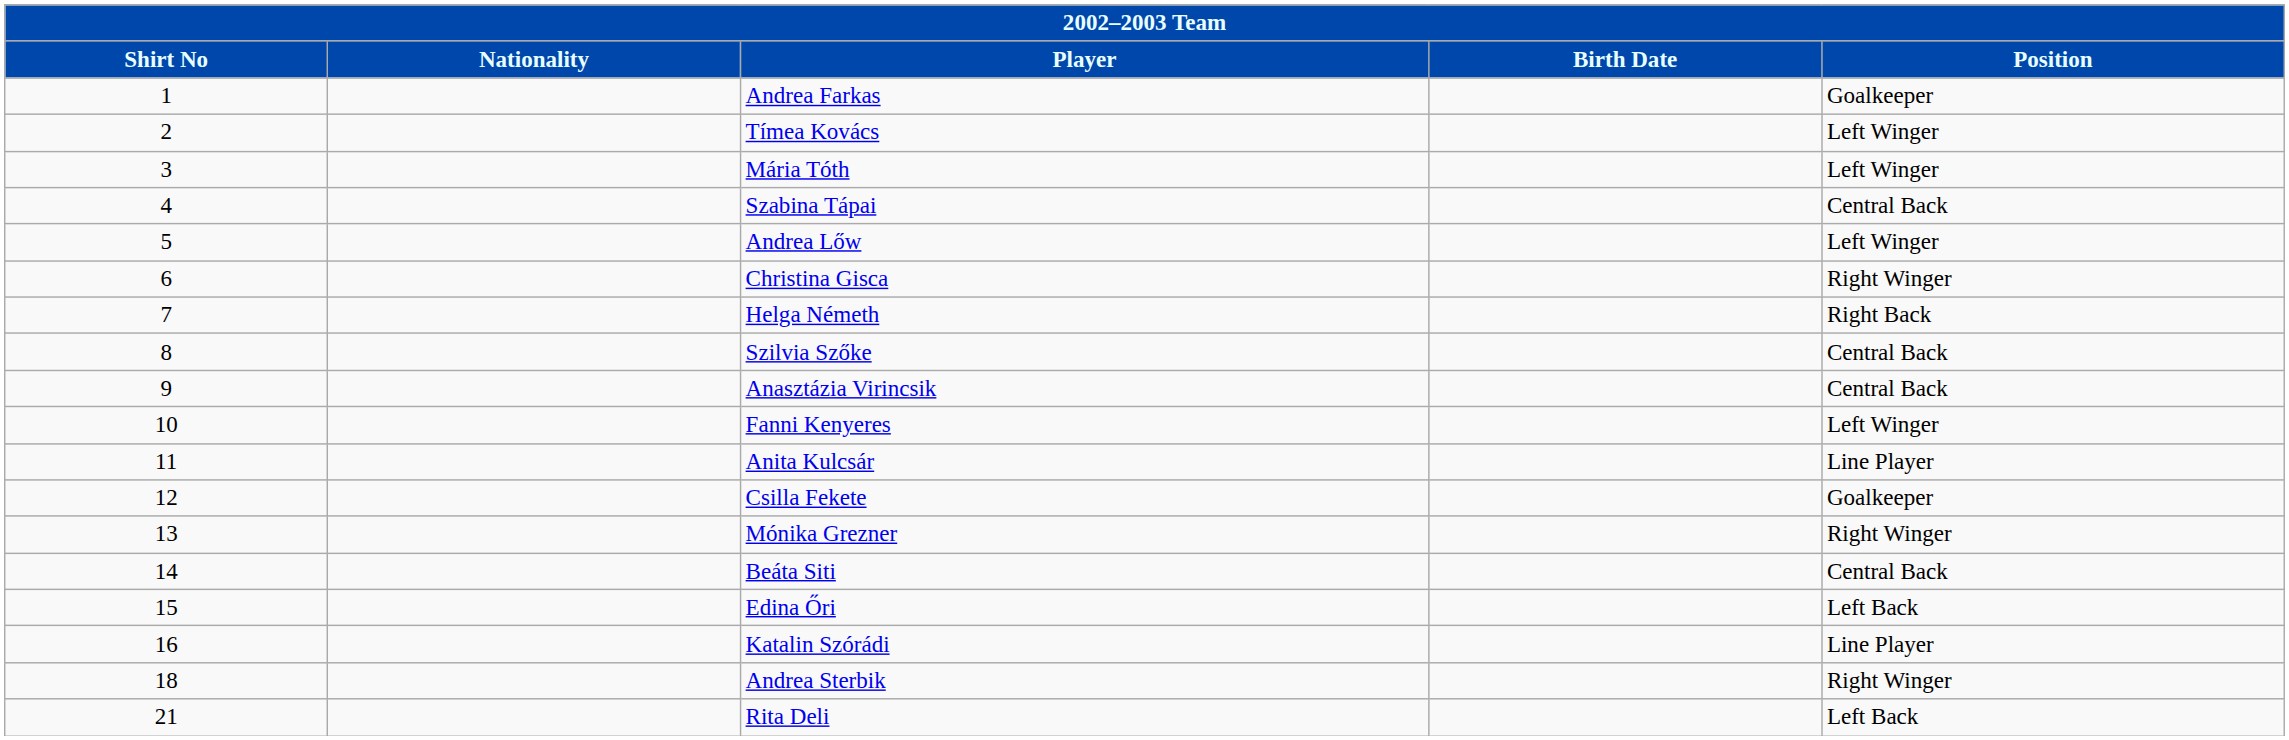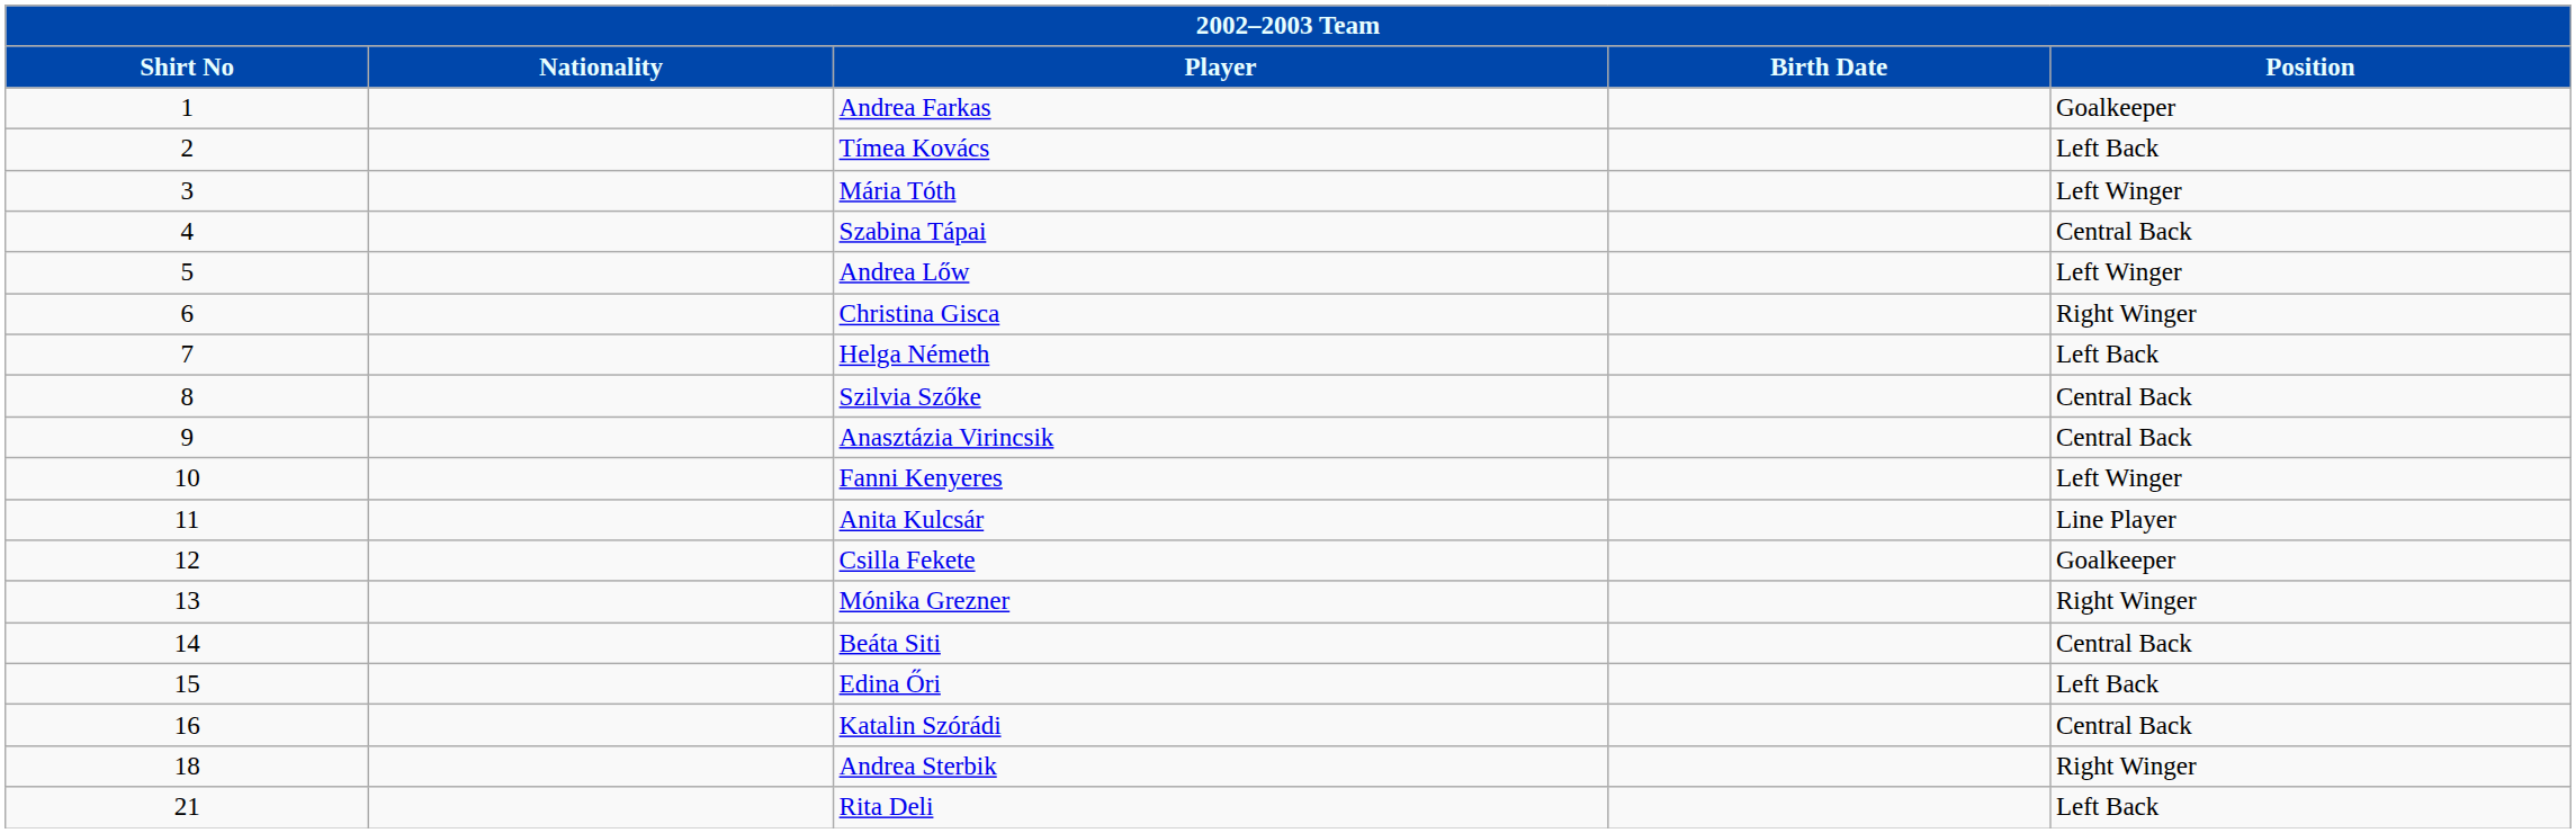Tímea Kovács | Position: Left Winger -> Left Back
Helga Németh | Position: Right Back -> Left Back
Katalin Szórádi | Position: Line Player -> Central Back
